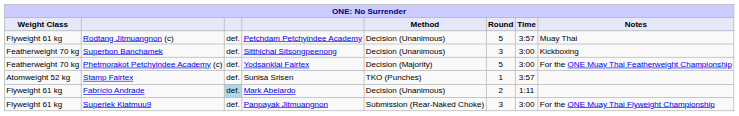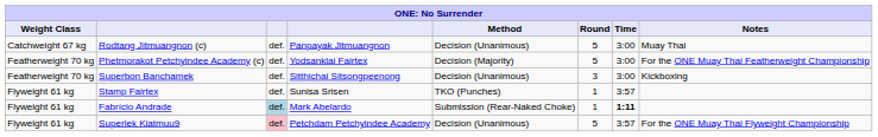Rodtang Jitmuangnon (c) | Weight Class: Flyweight 61 kg -> Catchweight 67 kg
Rodtang Jitmuangnon (c) | column 4: Petchdam Petchyindee Academy -> Panpayak Jitmuangnon
Rodtang Jitmuangnon (c) | Time: 3:57 -> 3:00
rows swapped: Phetmorakot Petchyindee Academy (c) <-> Superbon Banchamek
Stamp Fairtex | Weight Class: Atomweight 52 kg -> Flyweight 61 kg
Fabrício Andrade | Method: Decision (Unanimous) -> Submission (Rear-Naked Choke)
Fabrício Andrade | Round: 2 -> 1
Fabrício Andrade | Time: normal -> bold
Superlek Kiatmuu9 | column 3: no background -> pink background
Superlek Kiatmuu9 | column 4: Panpayak Jitmuangnon -> Petchdam Petchyindee Academy
Superlek Kiatmuu9 | Method: Submission (Rear-Naked Choke) -> Decision (Unanimous)
Superlek Kiatmuu9 | Round: 3 -> 5
Superlek Kiatmuu9 | Time: 3:00 -> 3:57
